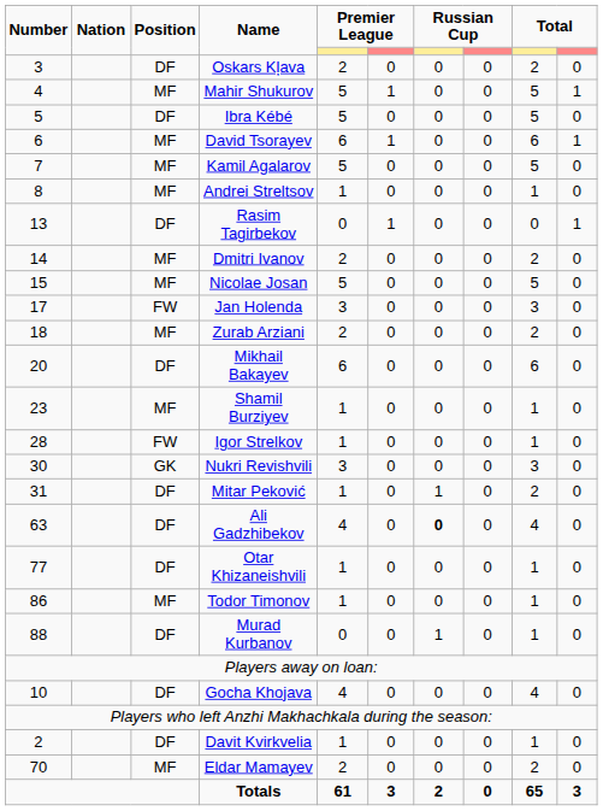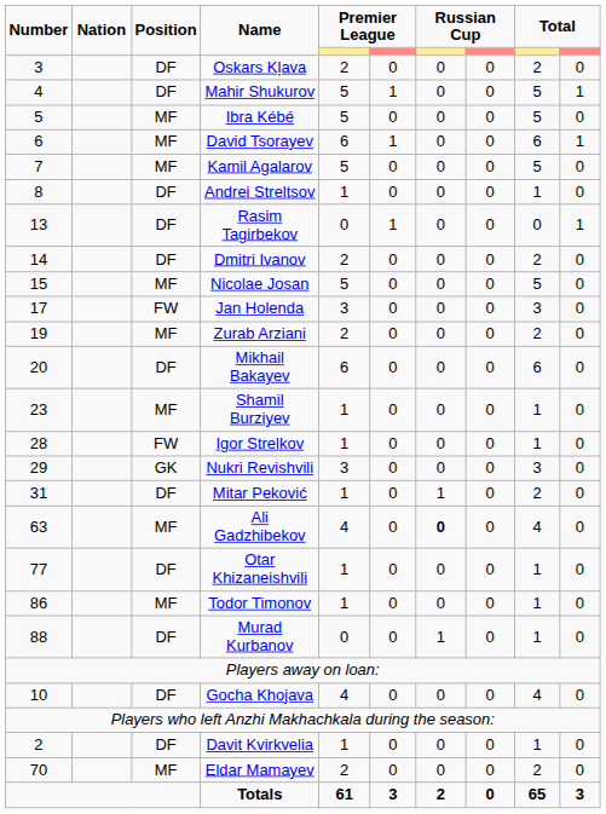Mahir Shukurov | Position: MF -> DF
Ibra Kébé | Position: DF -> MF
Andrei Streltsov | Position: MF -> DF
Dmitri Ivanov | Position: MF -> DF
Zurab Arziani | Number: 18 -> 19
Nukri Revishvili | Number: 30 -> 29
Ali Gadzhibekov | Position: DF -> MF
